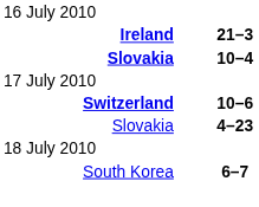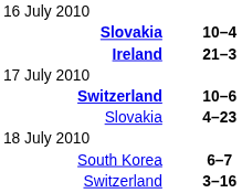rows swapped: Slovakia / 10–4 <-> Ireland
+ row: Switzerland | 3–16
